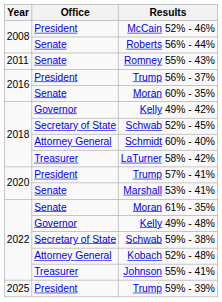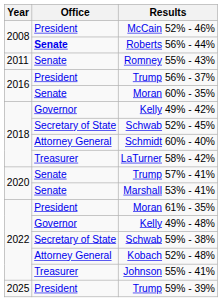Roberts 56% - 44% | Office: normal -> bold
Trump 57% - 41% | Office: President -> Senate
Moran 61% - 35% | Office: Senate -> President
